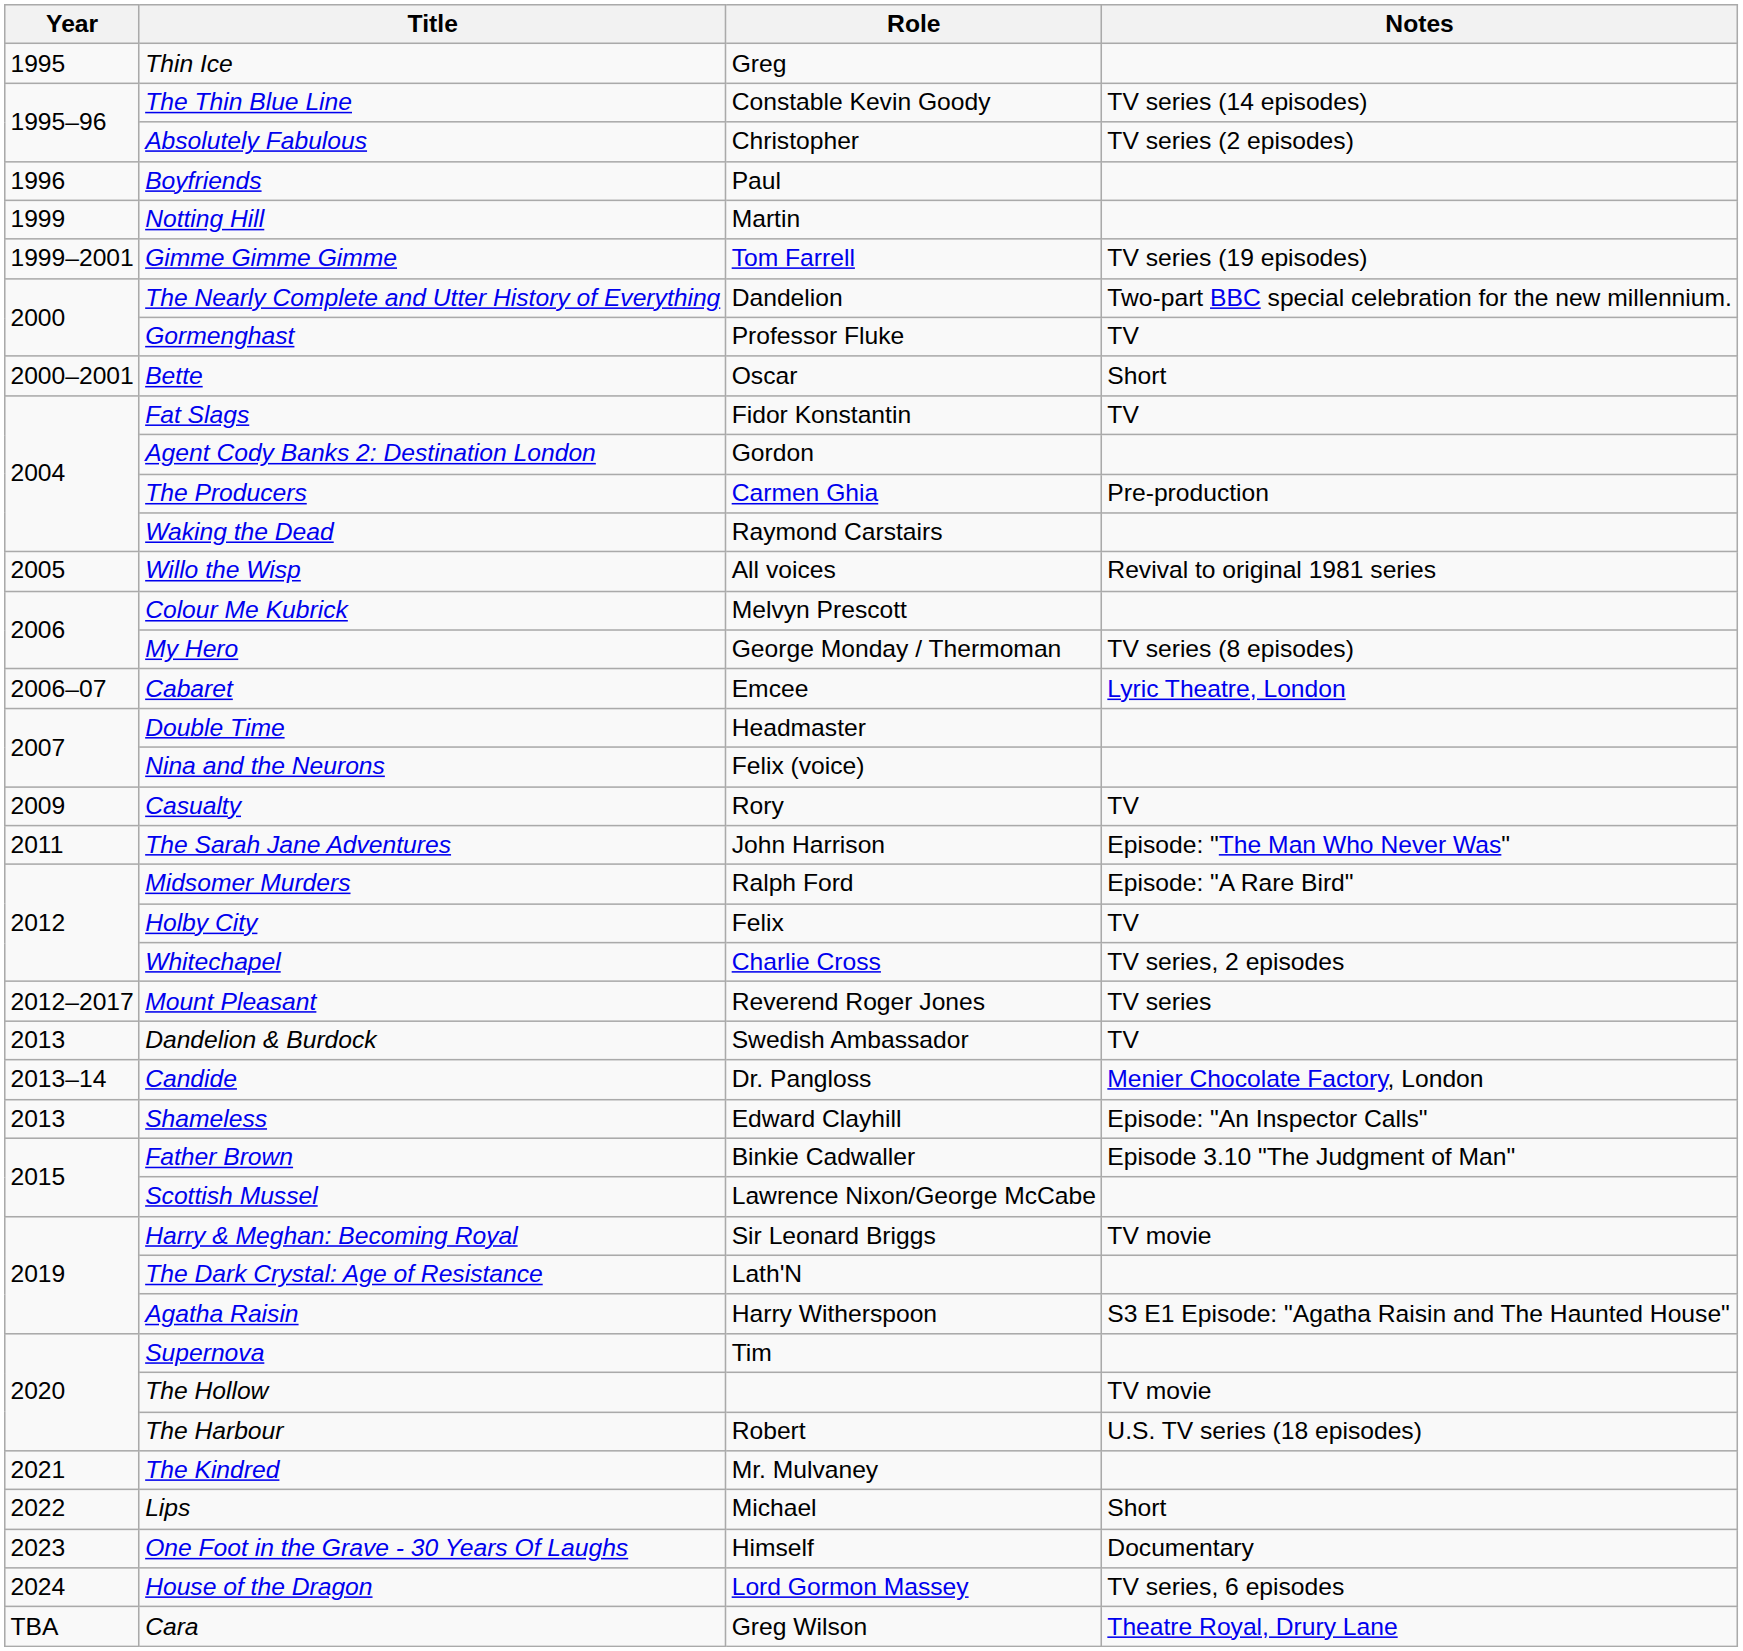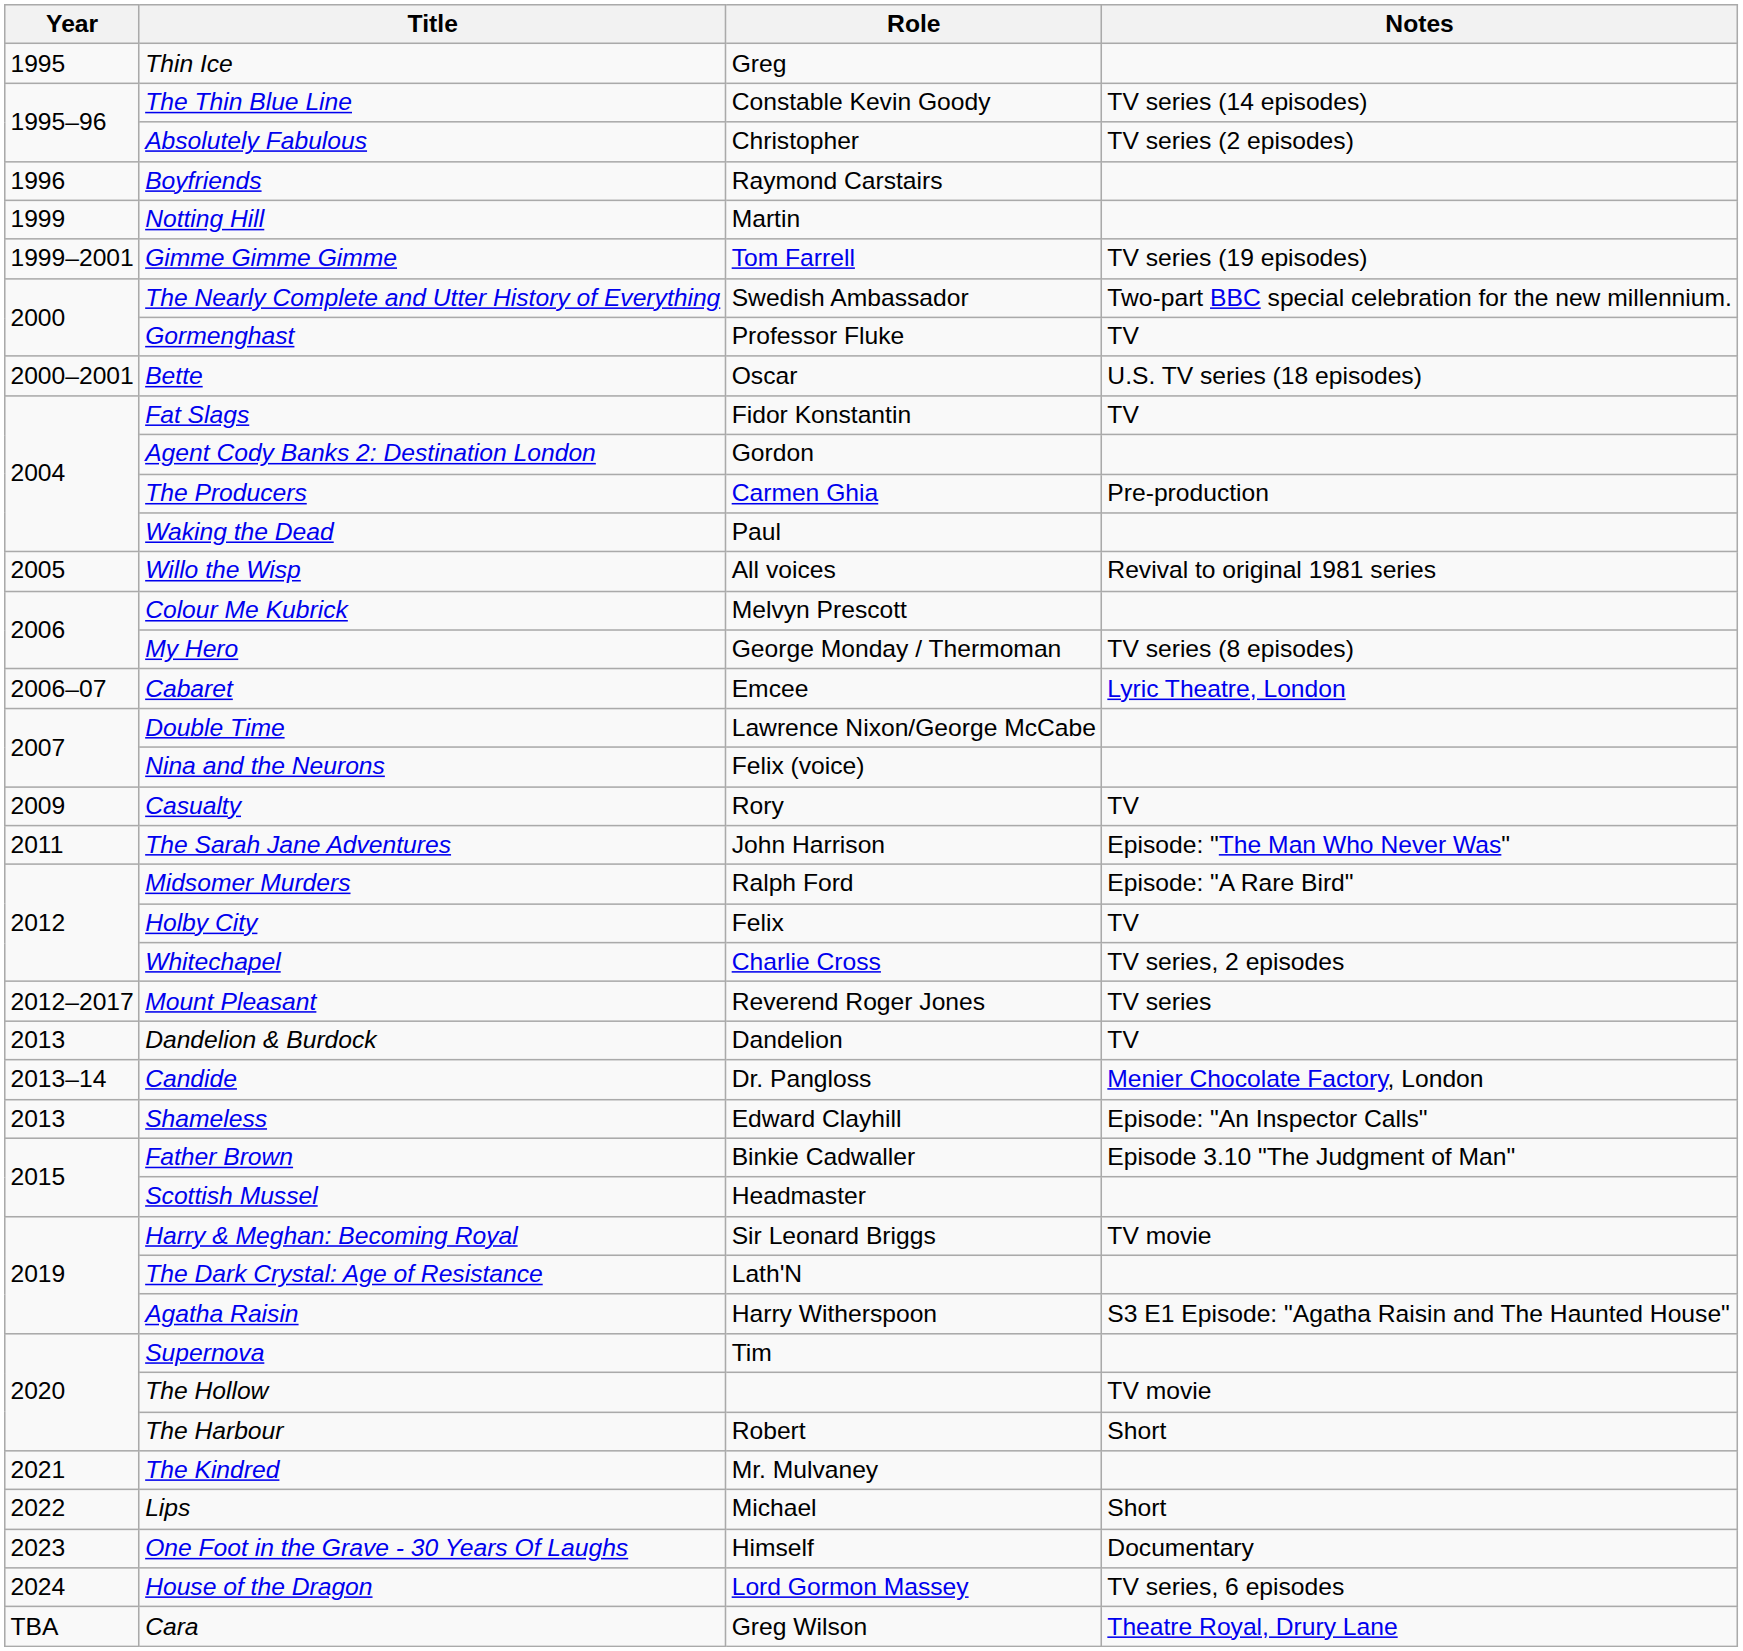Boyfriends | Role: Paul -> Raymond Carstairs
The Nearly Complete and Utter History of Everything | Role: Dandelion -> Swedish Ambassador
Bette | Notes: Short -> U.S. TV series (18 episodes)
Waking the Dead | Role: Raymond Carstairs -> Paul
Double Time | Role: Headmaster -> Lawrence Nixon/George McCabe
Dandelion & Burdock | Role: Swedish Ambassador -> Dandelion
Scottish Mussel | Role: Lawrence Nixon/George McCabe -> Headmaster
The Harbour | Notes: U.S. TV series (18 episodes) -> Short
